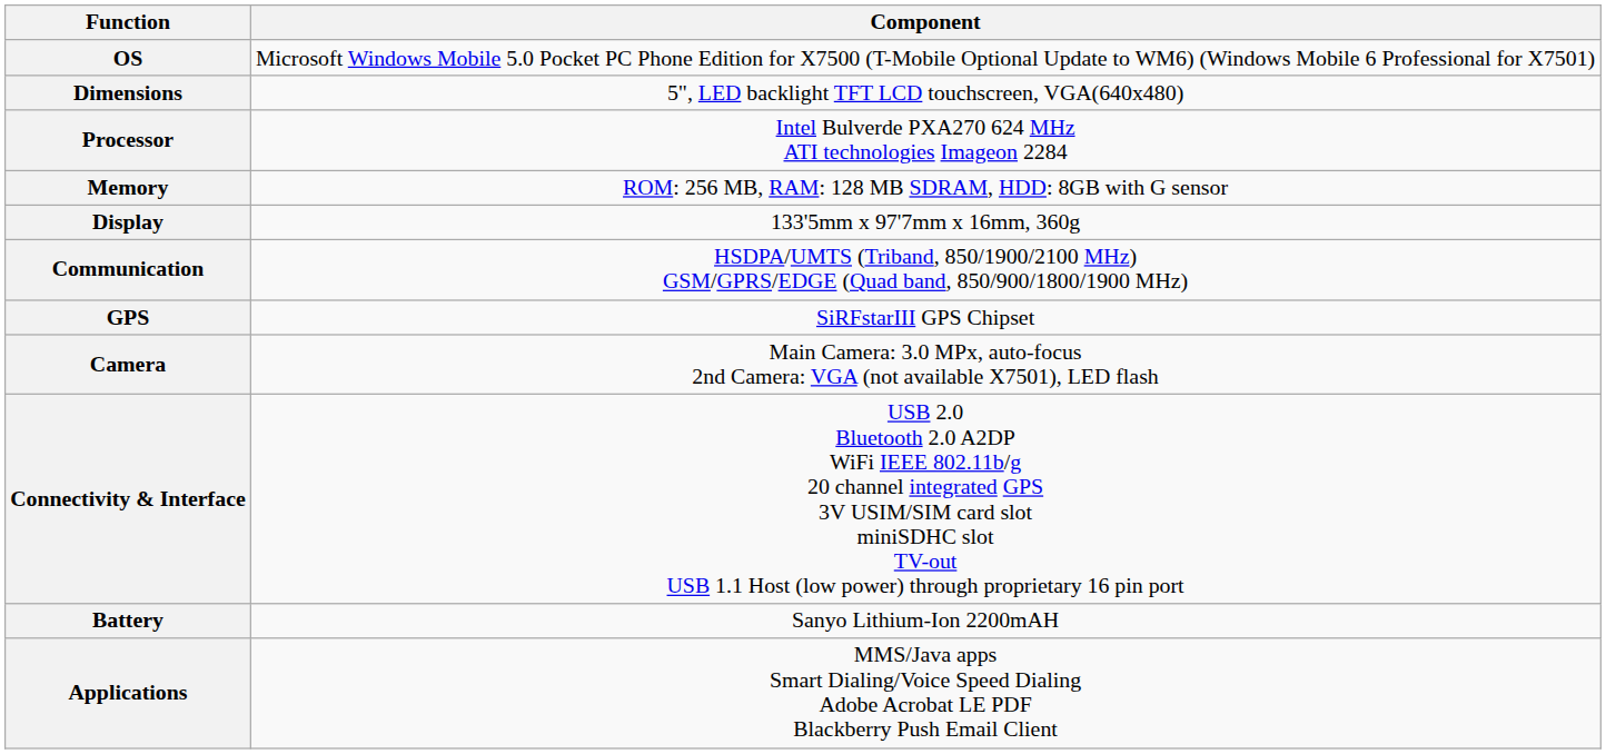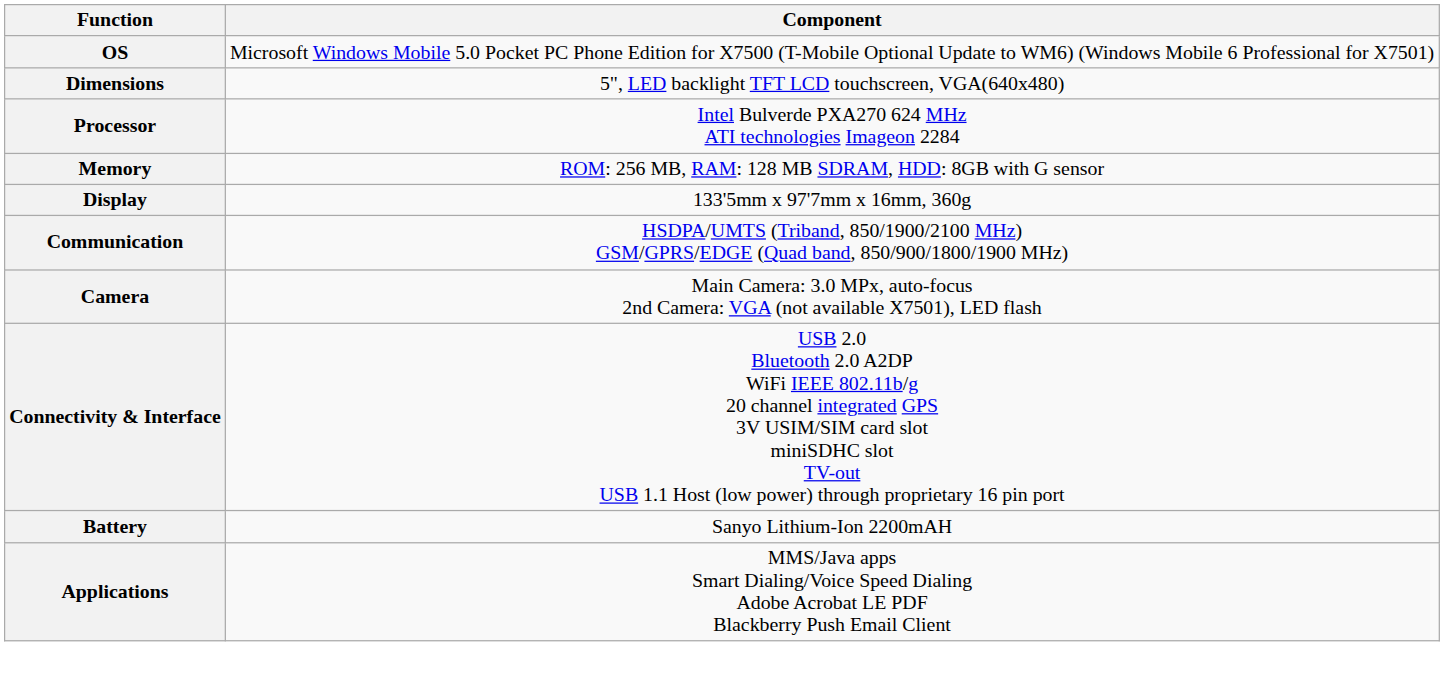- row: GPS | SiRFstarIII GPS Chipset
